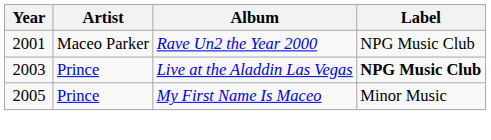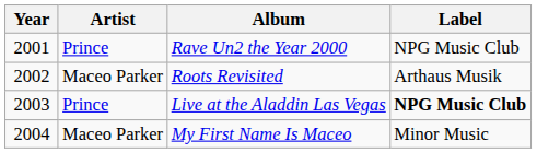Rave Un2 the Year 2000 | Artist: Maceo Parker -> Prince
+ row: 2002 | Maceo Parker | Roots Revisited | Arthaus Musik
My First Name Is Maceo | Year: 2005 -> 2004
My First Name Is Maceo | Artist: Prince -> Maceo Parker
